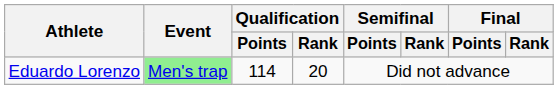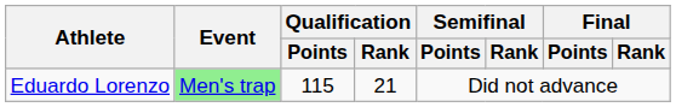Eduardo Lorenzo | Qualification / Points: 114 -> 115
Eduardo Lorenzo | Qualification / Rank: 20 -> 21
